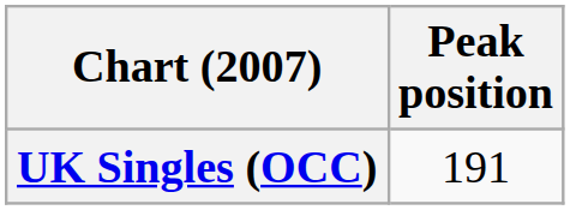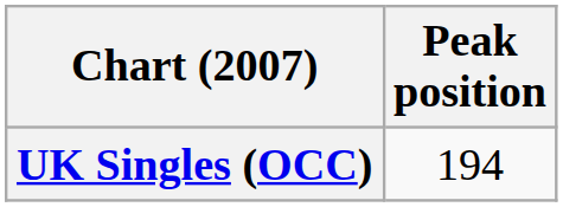UK Singles (OCC) | Peak position: 191 -> 194
